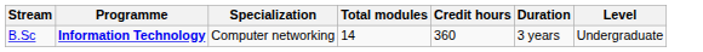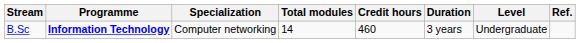+ column: Ref.
B.Sc | Credit hours: 360 -> 460
